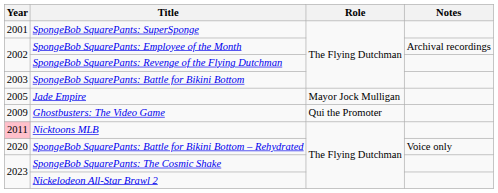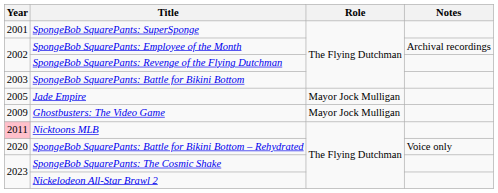Ghostbusters: The Video Game | Role: Qui the Promoter -> Mayor Jock Mulligan
